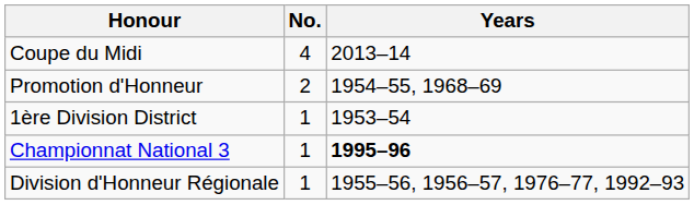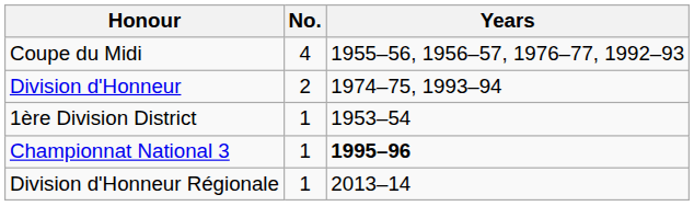Coupe du Midi | Years: 2013–14 -> 1955–56, 1956–57, 1976–77, 1992–93
- row: Promotion d'Honneur | 2 | 1954–55, 1968–69
+ row: Division d'Honneur | 2 | 1974–75, 1993–94
Division d'Honneur Régionale | Years: 1955–56, 1956–57, 1976–77, 1992–93 -> 2013–14
